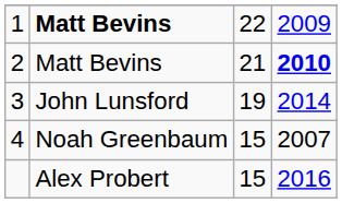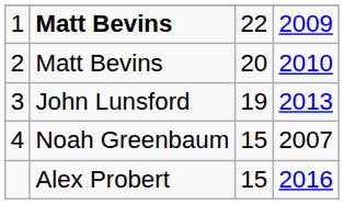2 | column 3: 21 -> 20
2 | column 4: bold -> normal
3 | column 4: 2014 -> 2013
